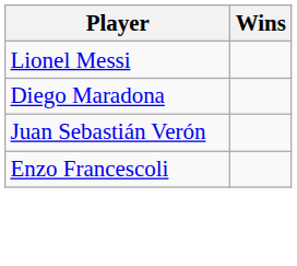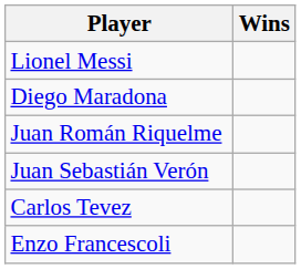+ row: Juan Román Riquelme
+ row: Carlos Tevez
